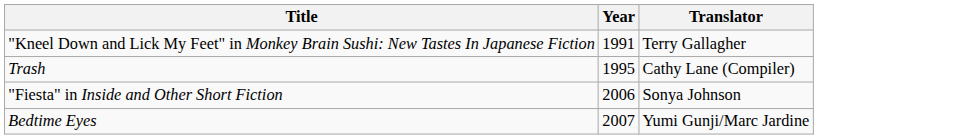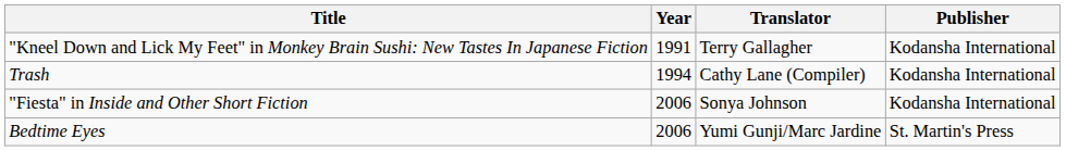+ column: Publisher | Kodansha International | Kodansha International | Kodansha International | St. Martin's Press
Trash | Year: 1995 -> 1994
Bedtime Eyes | Year: 2007 -> 2006
